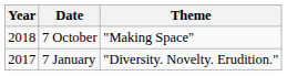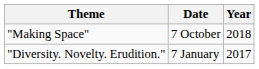columns swapped: Year <-> Theme
